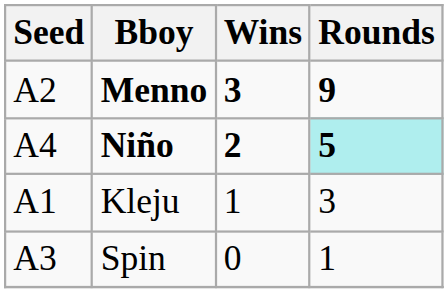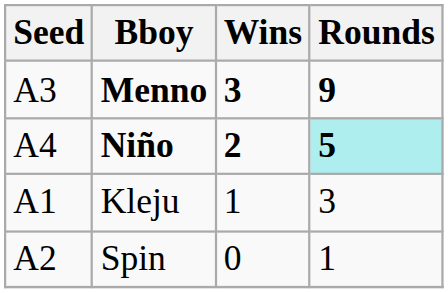Menno | Seed: A2 -> A3
Spin | Seed: A3 -> A2
